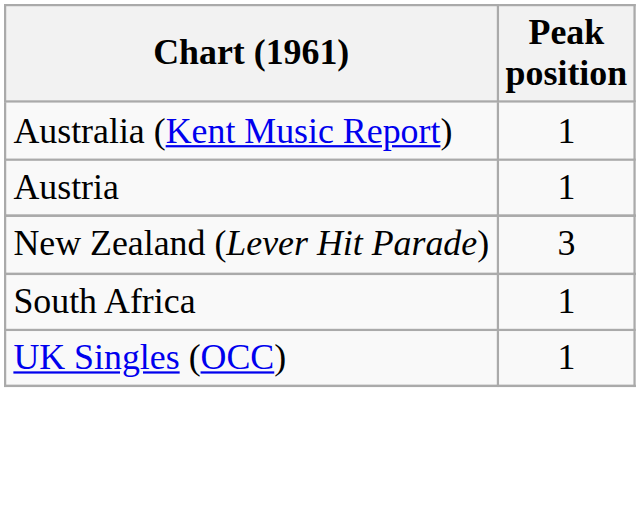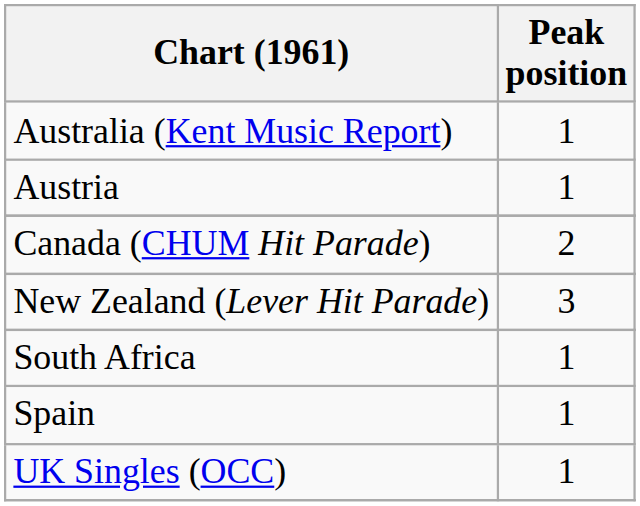+ row: Canada (CHUM Hit Parade) | 2
+ row: Spain | 1
